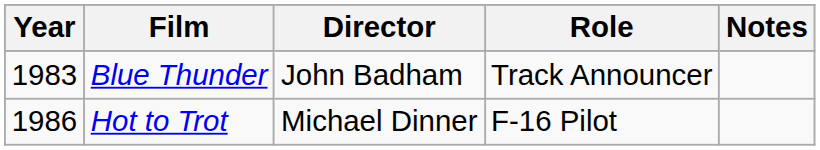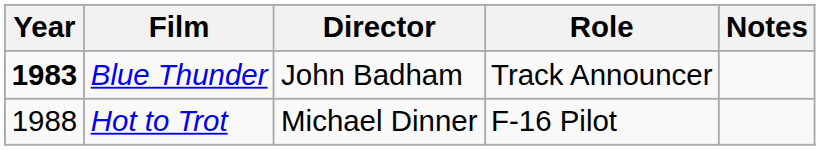Blue Thunder | Year: normal -> bold
Hot to Trot | Year: 1986 -> 1988
